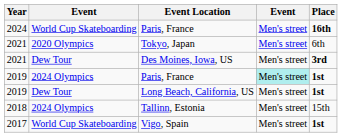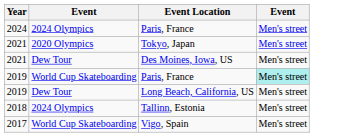- column: Place | 16th | 6th | 3rd | 1st | 1st | 15th | 1st
2024 / Paris, France | column 2: World Cup Skateboarding -> 2024 Olympics
2019 / Paris, France | column 2: 2024 Olympics -> World Cup Skateboarding
